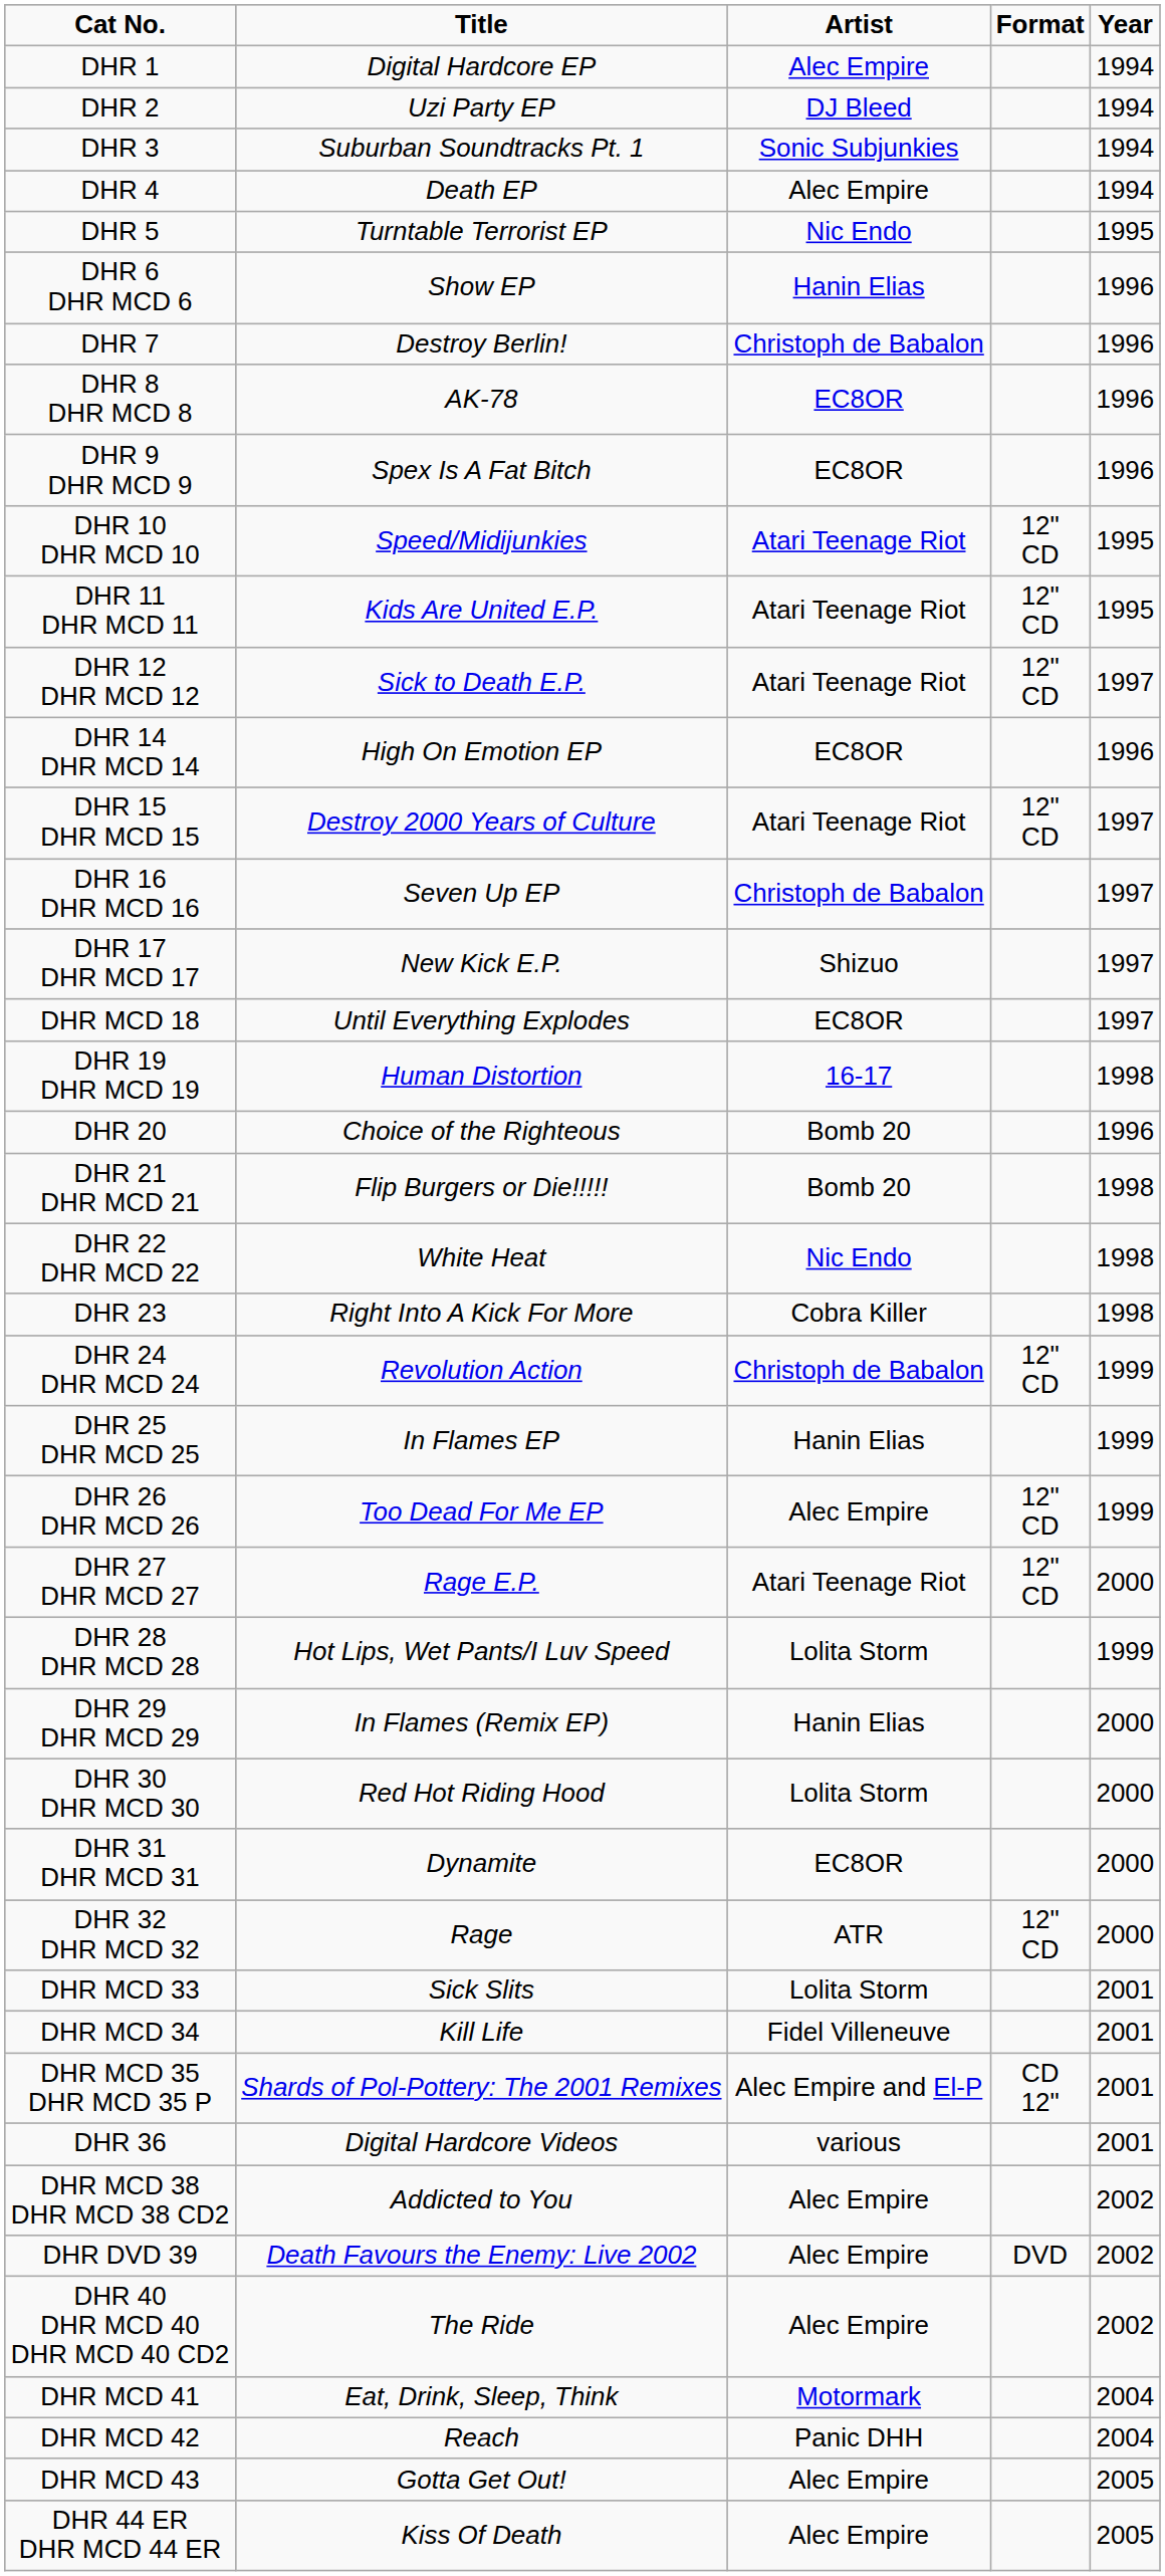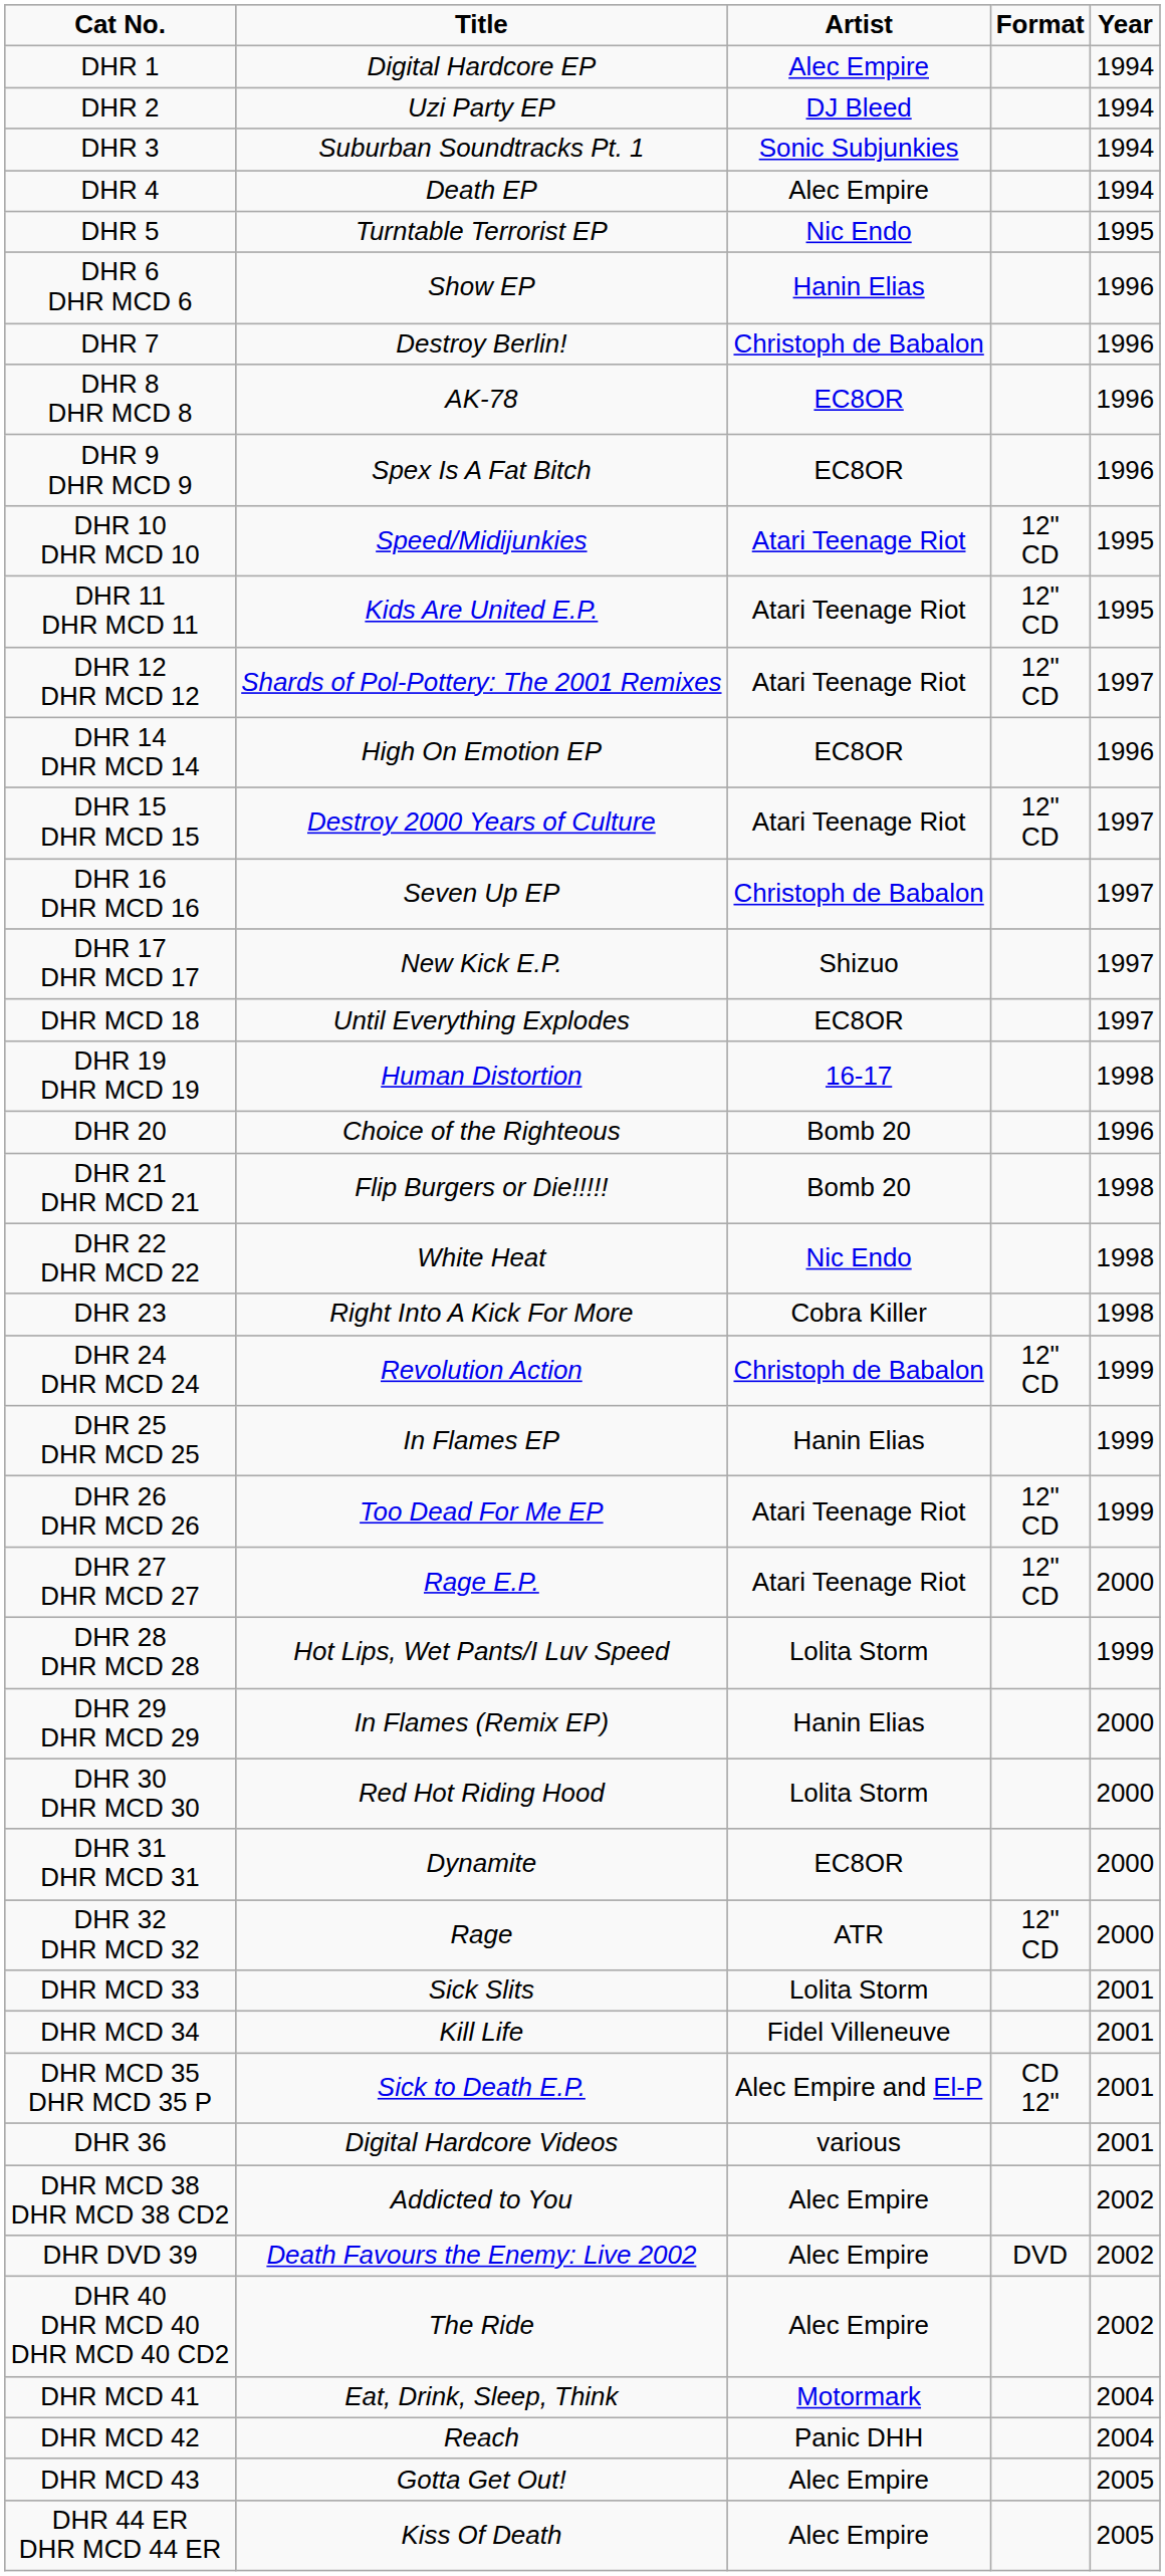DHR 12 DHR MCD 12 | Title: Sick to Death E.P. -> Shards of Pol-Pottery: The 2001 Remixes
DHR 26 DHR MCD 26 | Artist: Alec Empire -> Atari Teenage Riot
DHR MCD 35 DHR MCD 35 P | Title: Shards of Pol-Pottery: The 2001 Remixes -> Sick to Death E.P.
